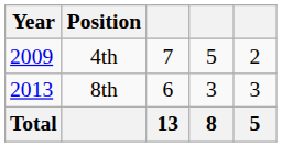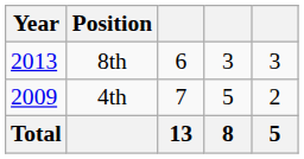rows swapped: 4th <-> 8th
